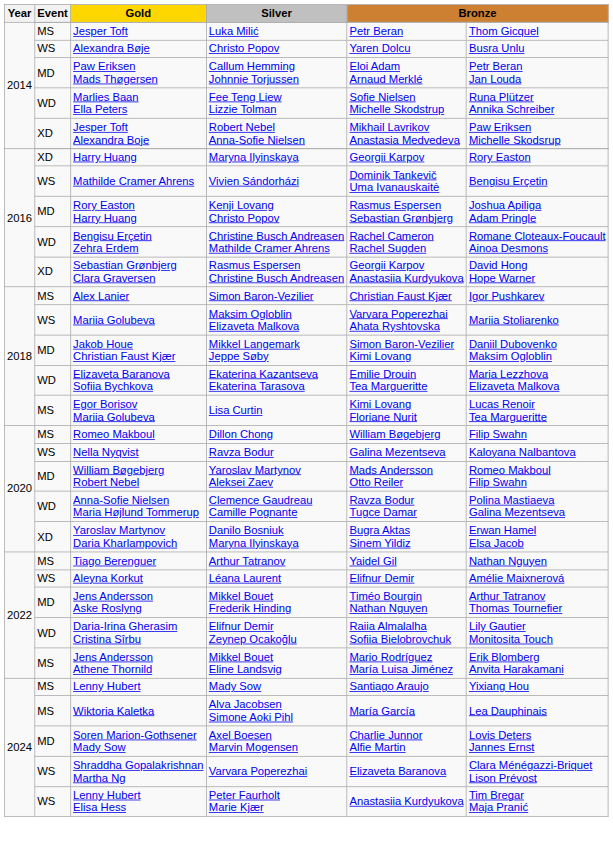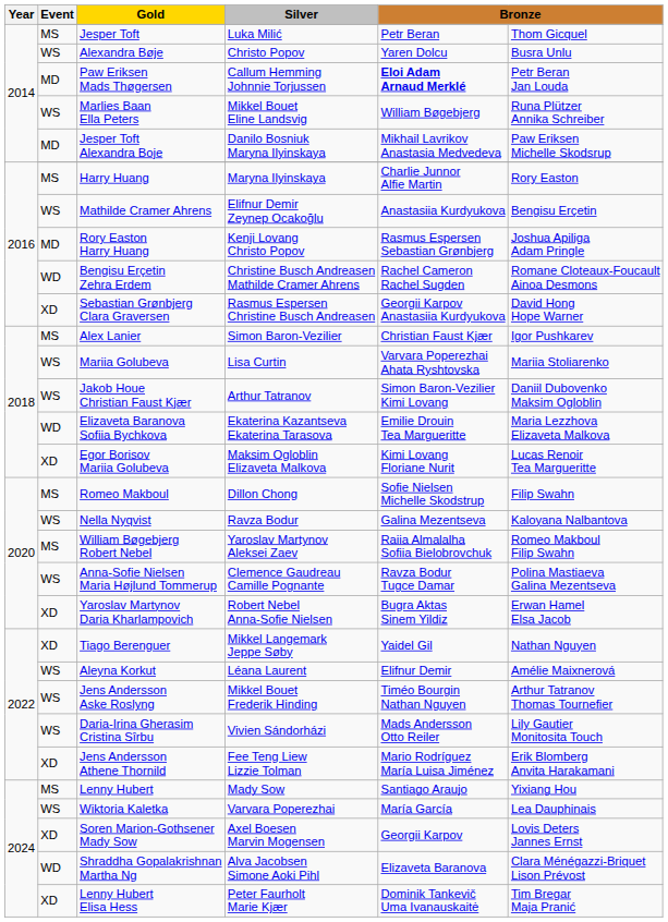Paw Eriksen Mads Thøgersen | column 5: normal -> bold
Marlies Baan Ella Peters | Event: WD -> WS
Marlies Baan Ella Peters | Silver: Fee Teng Liew Lizzie Tolman -> Mikkel Bouet Eline Landsvig
Marlies Baan Ella Peters | column 5: Sofie Nielsen Michelle Skodstrup -> William Bøgebjerg
Jesper Toft Alexandra Boje | Event: XD -> MD
Jesper Toft Alexandra Boje | Silver: Robert Nebel Anna-Sofie Nielsen -> Danilo Bosniuk Maryna Ilyinskaya
Harry Huang | Event: XD -> MS
Harry Huang | column 5: Georgii Karpov -> Charlie Junnor Alfie Martin
Mathilde Cramer Ahrens | Silver: Vivien Sándorházi -> Elifnur Demir Zeynep Ocakoğlu
Mathilde Cramer Ahrens | column 5: Dominik Tankevič Uma Ivanauskaitė -> Anastasiia Kurdyukova
Mariia Golubeva | Silver: Maksim Ogloblin Elizaveta Malkova -> Lisa Curtin
Jakob Houe Christian Faust Kjær | Event: MD -> WS
Jakob Houe Christian Faust Kjær | Silver: Mikkel Langemark Jeppe Søby -> Arthur Tatranov
Egor Borisov Mariia Golubeva | Event: MS -> XD
Egor Borisov Mariia Golubeva | Silver: Lisa Curtin -> Maksim Ogloblin Elizaveta Malkova
Romeo Makboul | column 5: William Bøgebjerg -> Sofie Nielsen Michelle Skodstrup
William Bøgebjerg Robert Nebel | Event: MD -> MS
William Bøgebjerg Robert Nebel | column 5: Mads Andersson Otto Reiler -> Raiia Almalalha Sofiia Bielobrovchuk
Anna-Sofie Nielsen Maria Højlund Tommerup | Event: WD -> WS
Yaroslav Martynov Daria Kharlampovich | Silver: Danilo Bosniuk Maryna Ilyinskaya -> Robert Nebel Anna-Sofie Nielsen
Tiago Berenguer | Event: MS -> XD
Tiago Berenguer | Silver: Arthur Tatranov -> Mikkel Langemark Jeppe Søby
Jens Andersson Aske Roslyng | Event: MD -> WS
Daria-Irina Gherasim Cristina Sîrbu | Event: WD -> WS
Daria-Irina Gherasim Cristina Sîrbu | Silver: Elifnur Demir Zeynep Ocakoğlu -> Vivien Sándorházi
Daria-Irina Gherasim Cristina Sîrbu | column 5: Raiia Almalalha Sofiia Bielobrovchuk -> Mads Andersson Otto Reiler
Jens Andersson Athene Thornild | Event: MS -> XD
Jens Andersson Athene Thornild | Silver: Mikkel Bouet Eline Landsvig -> Fee Teng Liew Lizzie Tolman
Wiktoria Kaletka | Event: MS -> WS
Wiktoria Kaletka | Silver: Alva Jacobsen Simone Aoki Pihl -> Varvara Poperezhai
Soren Marion-Gothsener Mady Sow | Event: MD -> XD
Soren Marion-Gothsener Mady Sow | column 5: Charlie Junnor Alfie Martin -> Georgii Karpov
Shraddha Gopalakrishnan Martha Ng | Event: WS -> WD
Shraddha Gopalakrishnan Martha Ng | Silver: Varvara Poperezhai -> Alva Jacobsen Simone Aoki Pihl
Lenny Hubert Elisa Hess | Event: WS -> XD
Lenny Hubert Elisa Hess | column 5: Anastasiia Kurdyukova -> Dominik Tankevič Uma Ivanauskaitė
